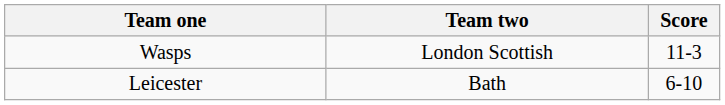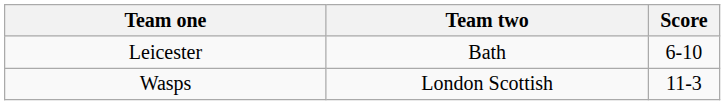rows swapped: Wasps <-> Leicester
